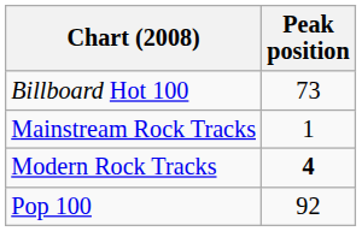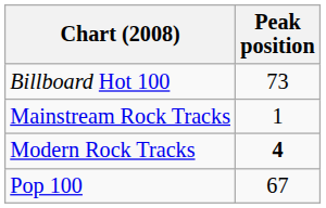Pop 100 | Peak position: 92 -> 67
